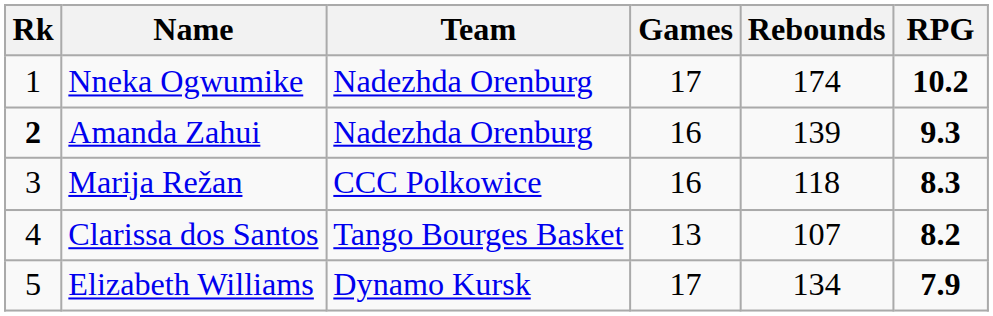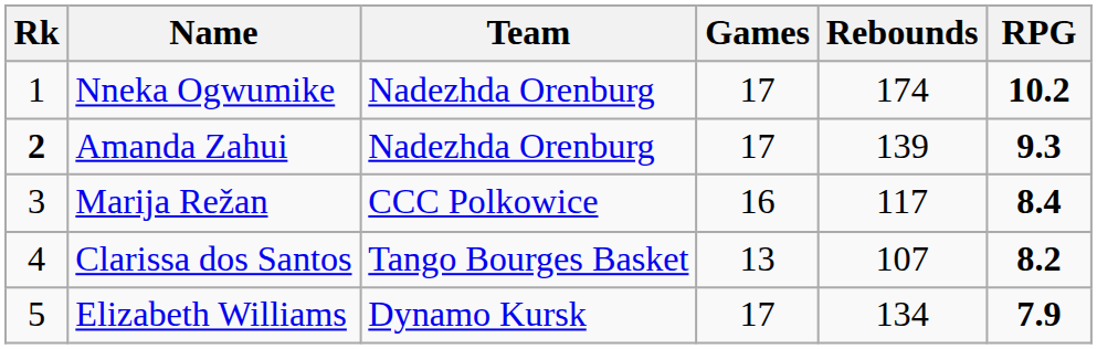Amanda Zahui | Games: 16 -> 17
Marija Režan | Rebounds: 118 -> 117
Marija Režan | RPG: 8.3 -> 8.4
